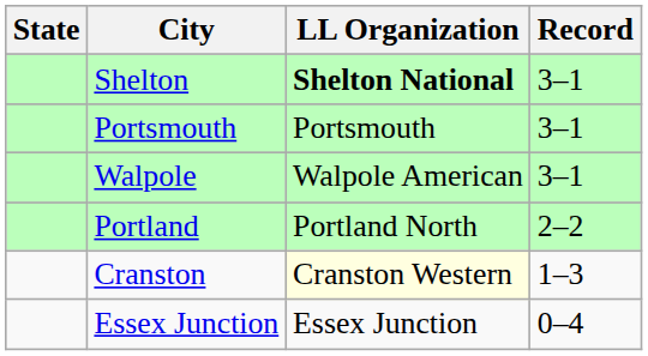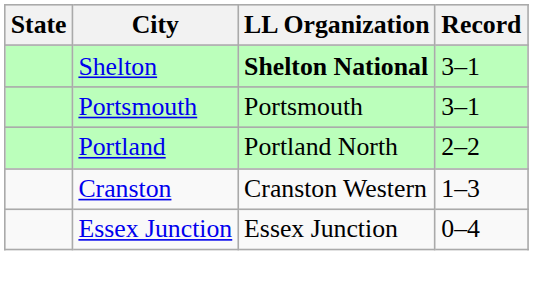- row: Walpole | Walpole American | 3–1
Cranston | LL Organization: lightyellow background -> no background
